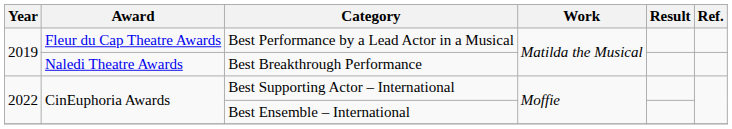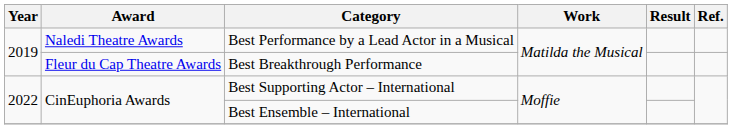Best Performance by a Lead Actor in a Musical | Award: Fleur du Cap Theatre Awards -> Naledi Theatre Awards
Best Breakthrough Performance | Award: Naledi Theatre Awards -> Fleur du Cap Theatre Awards
